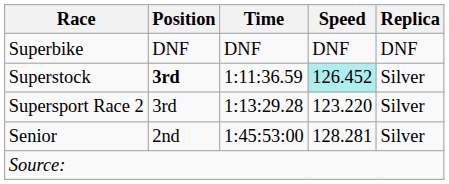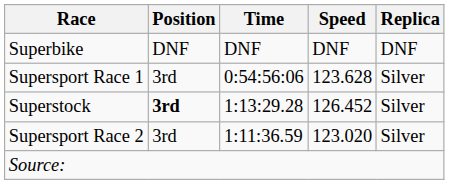+ row: Supersport Race 1 | 3rd | 0:54:56:06 | 123.628 | Silver
Superstock | Time: 1:11:36.59 -> 1:13:29.28
Superstock | Speed: paleturquoise background -> no background
Supersport Race 2 | Time: 1:13:29.28 -> 1:11:36.59
Supersport Race 2 | Speed: 123.220 -> 123.020
- row: Senior | 2nd | 1:45:53:00 | 128.281 | Silver
